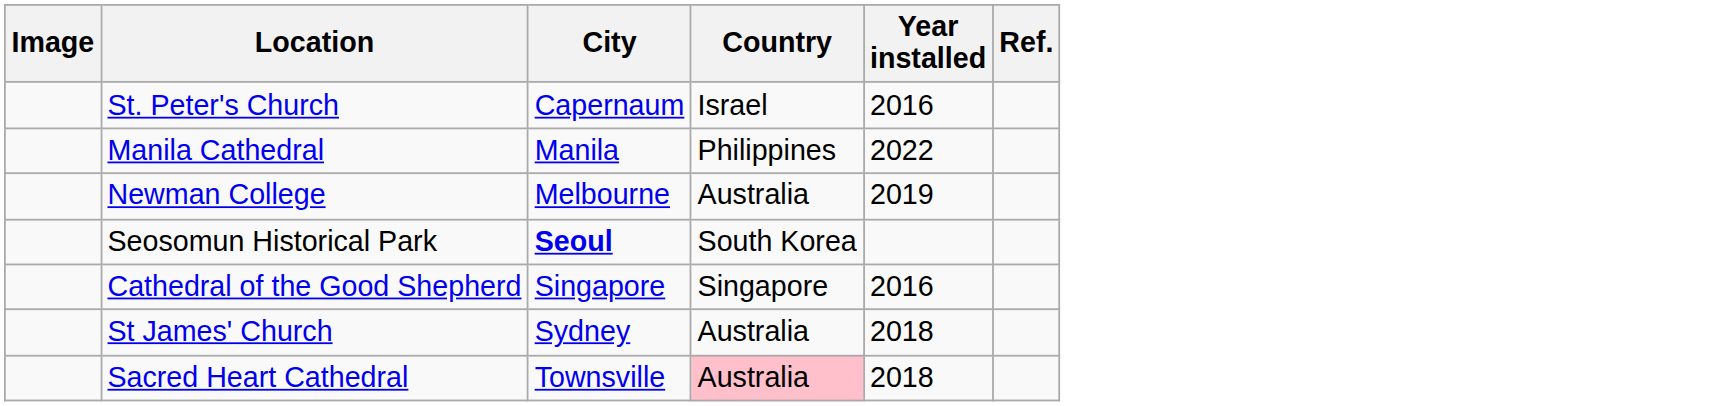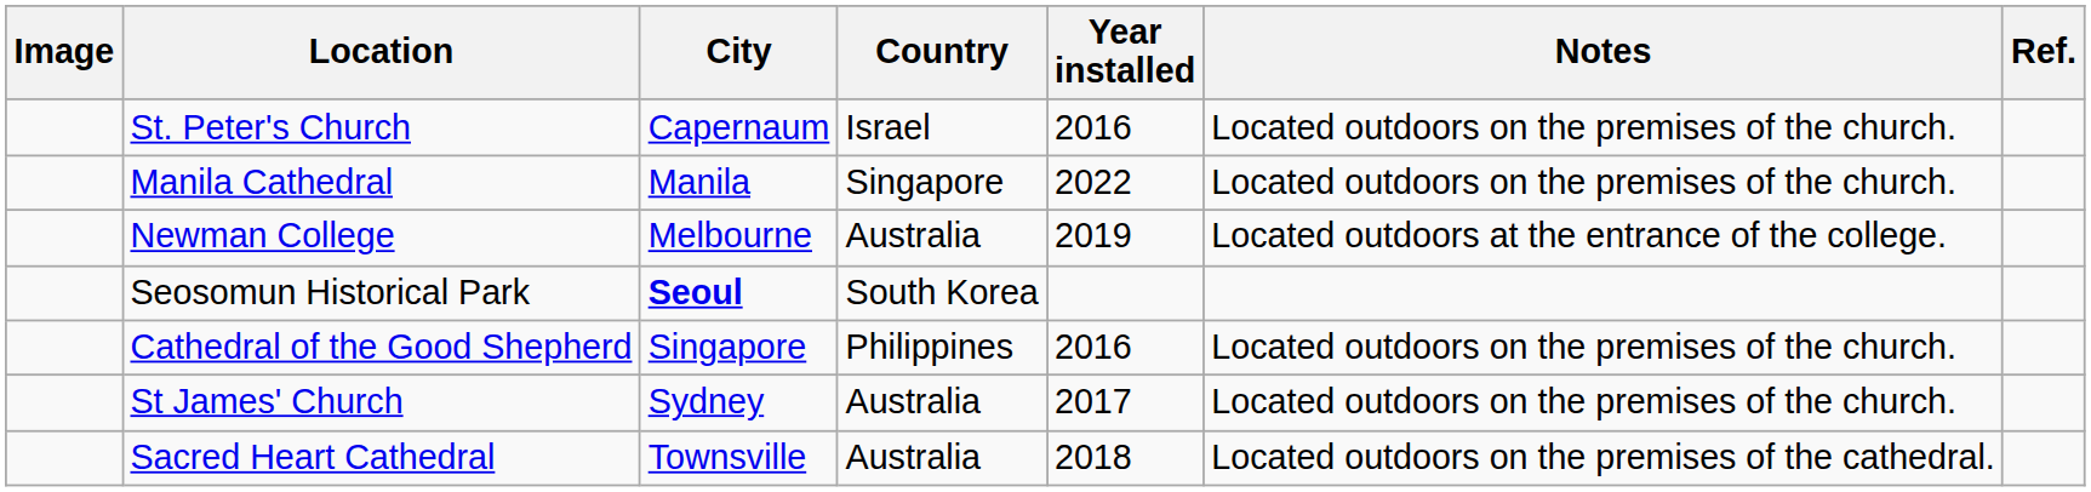+ column: Notes | Located outdoors on the premises of the church. | Located outdoors on the premises of the church. | Located outdoors at the entrance of the college. | Located outdoors on the premises of the church. | Located outdoors on the premises of the church. | Located outdoors on the premises of the cathedral.
Manila Cathedral | Country: Philippines -> Singapore
Cathedral of the Good Shepherd | Country: Singapore -> Philippines
St James' Church | Year installed: 2018 -> 2017
Sacred Heart Cathedral | Country: pink background -> no background
